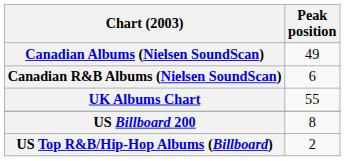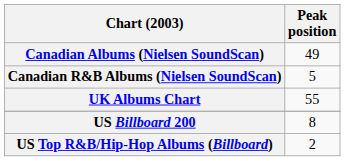Canadian R&B Albums (Nielsen SoundScan) | Peak position: 6 -> 5
